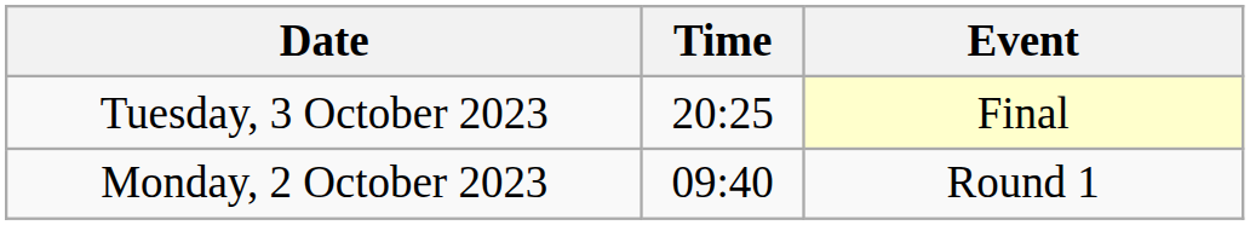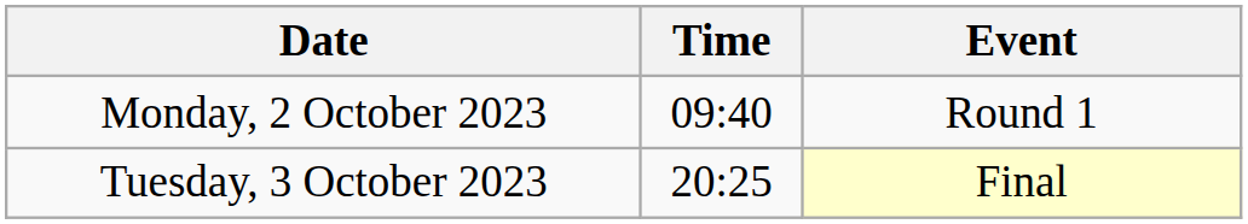rows swapped: Monday, 2 October 2023 <-> Tuesday, 3 October 2023
